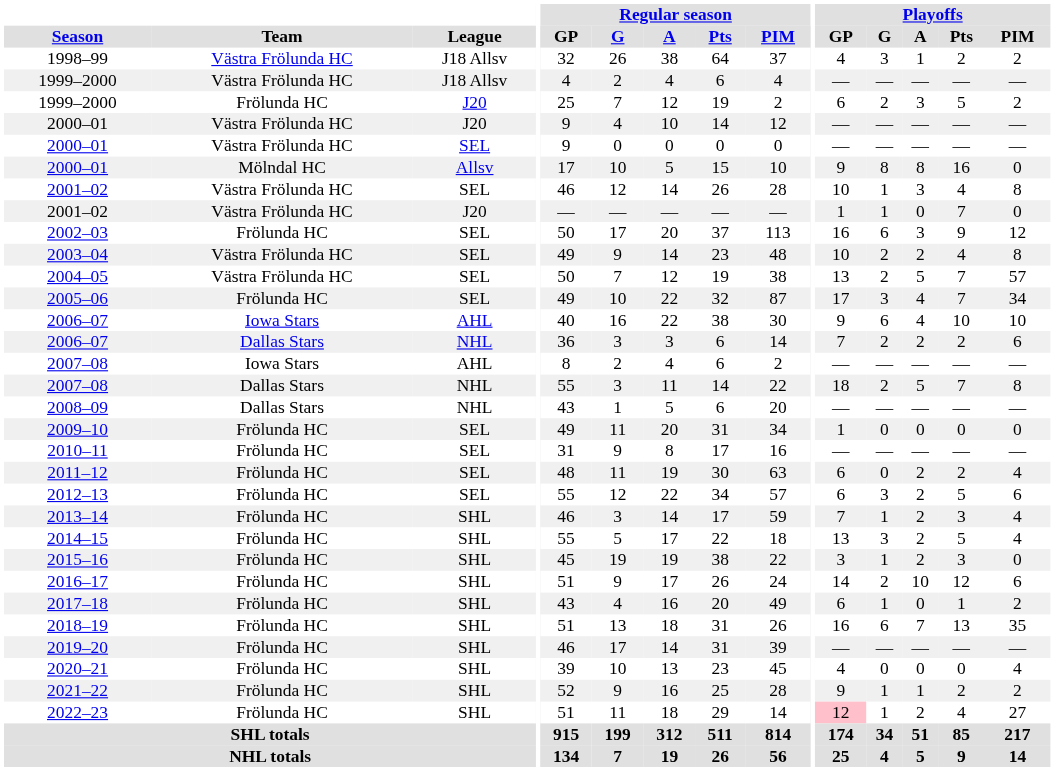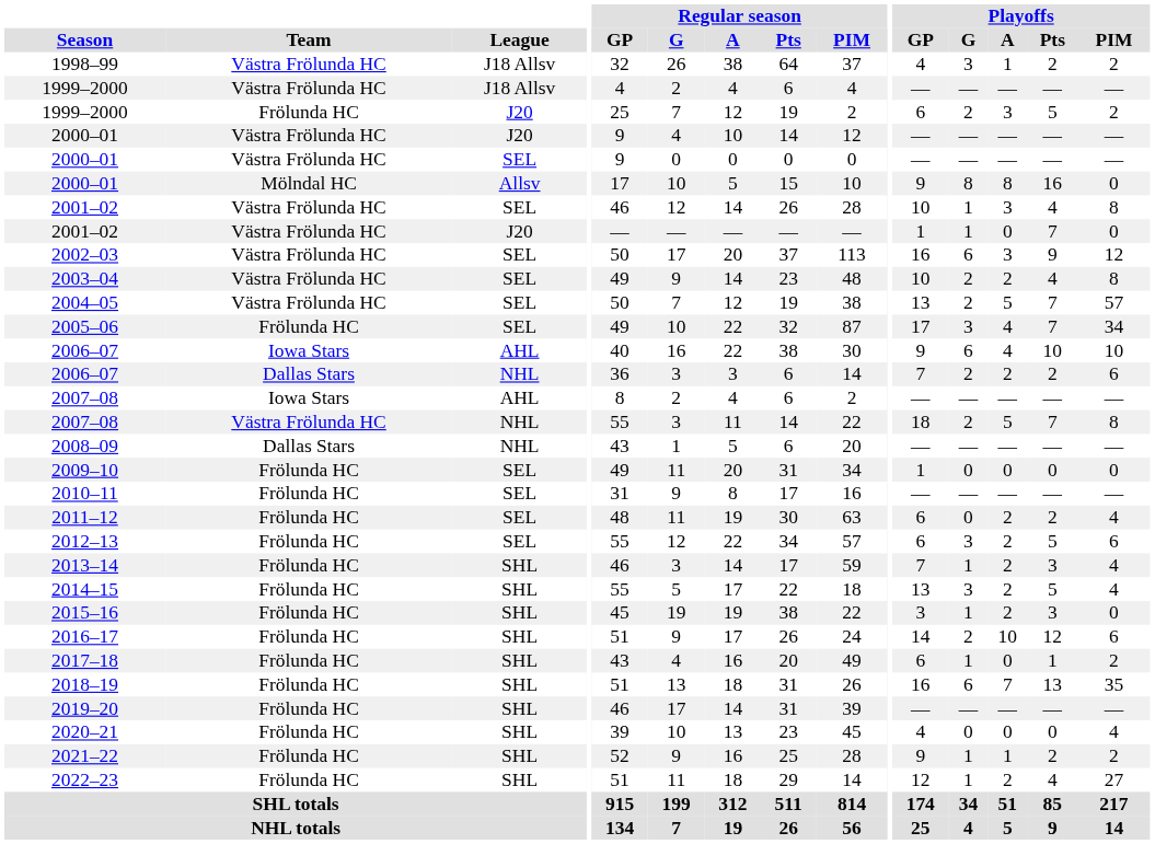2002–03 | Team: Frölunda HC -> Västra Frölunda HC
2007–08 / NHL | Team: Dallas Stars -> Västra Frölunda HC
2022–23 | Playoffs / GP: pink background -> no background
